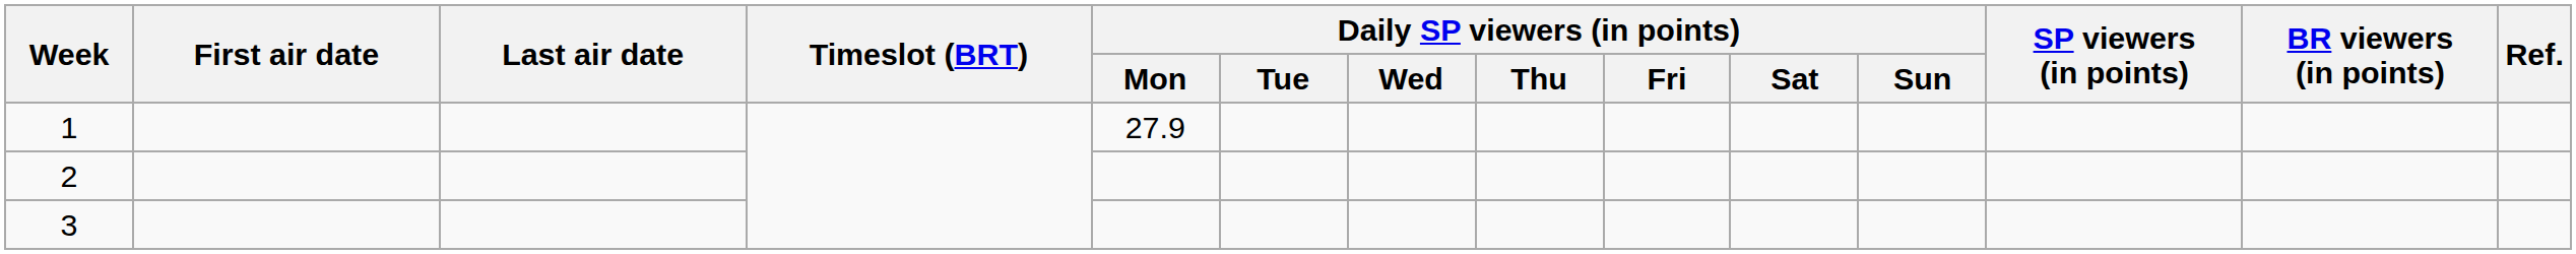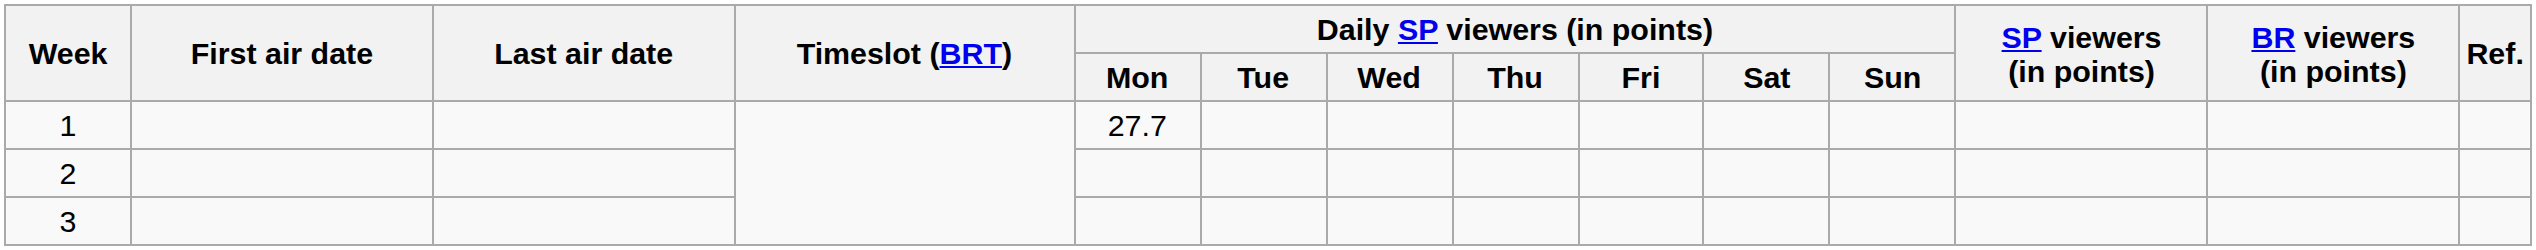1 | Daily SP viewers (in points) / Mon: 27.9 -> 27.7
